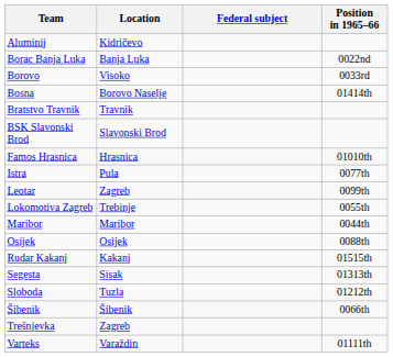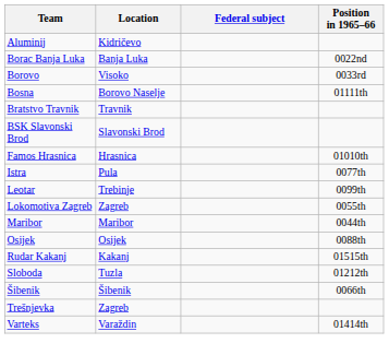Bosna | Position in 1965–66: 01414th -> 01111th
Leotar | Location: Zagreb -> Trebinje
Lokomotiva Zagreb | Location: Trebinje -> Zagreb
- row: Segesta | Sisak | 01313th
Varteks | Position in 1965–66: 01111th -> 01414th
